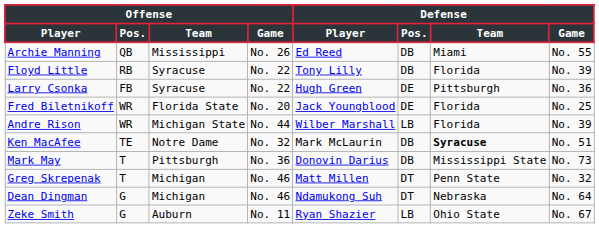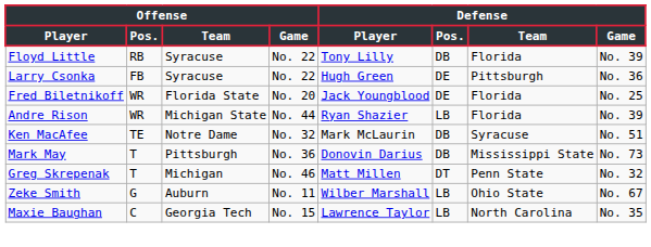- row: Archie Manning | QB | Mississippi | No. 26 | Ed Reed | DB | Miami | No. 55
Andre Rison | Defense / Player: Wilber Marshall -> Ryan Shazier
Ken MacAfee | Defense / Team: bold -> normal
- row: Dean Dingman | G | Michigan | No. 46 | Ndamukong Suh | DT | Nebraska | No. 64
Zeke Smith | Defense / Player: Ryan Shazier -> Wilber Marshall
+ row: Maxie Baughan | C | Georgia Tech | No. 15 | Lawrence Taylor | LB | North Carolina | No. 35
